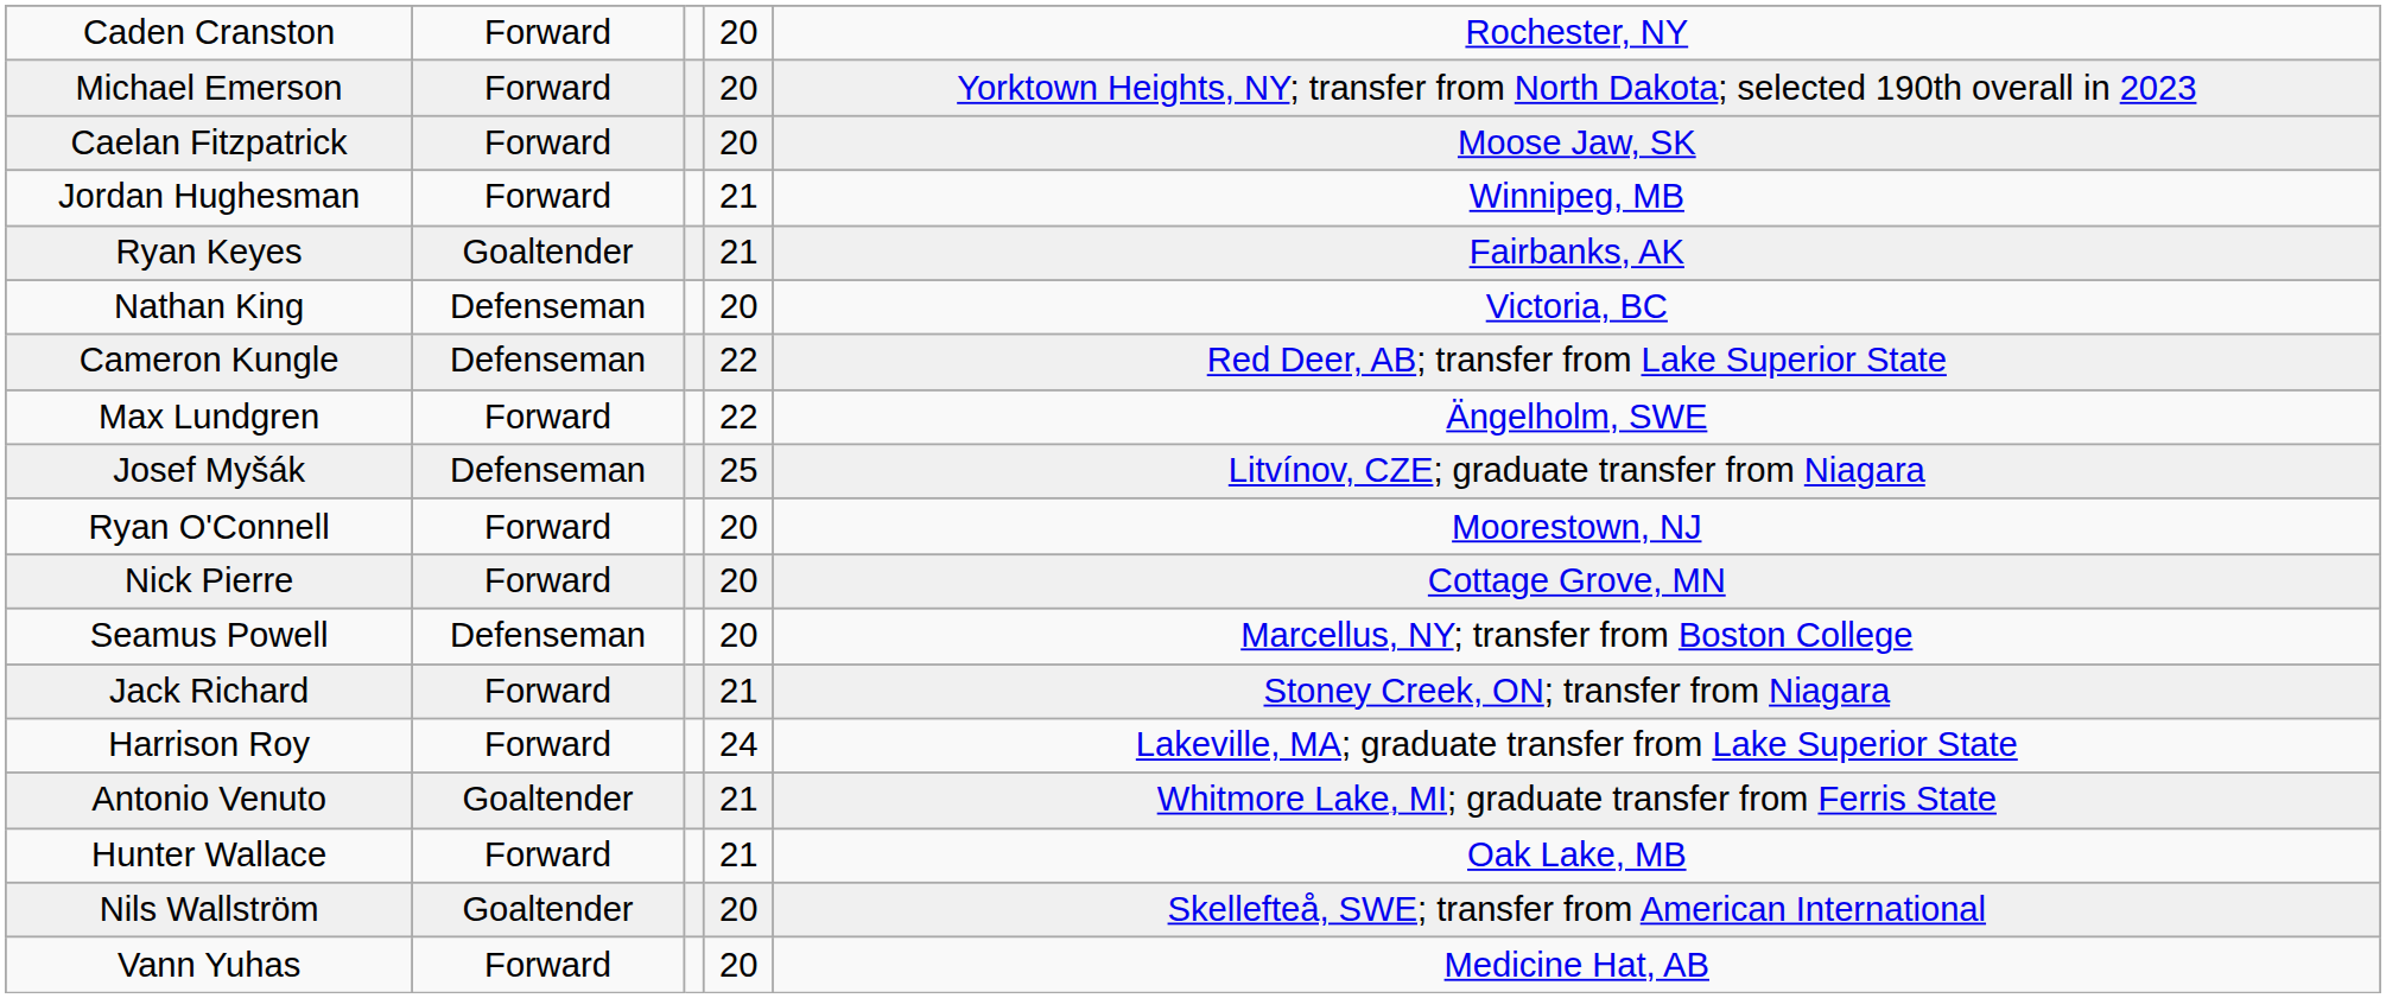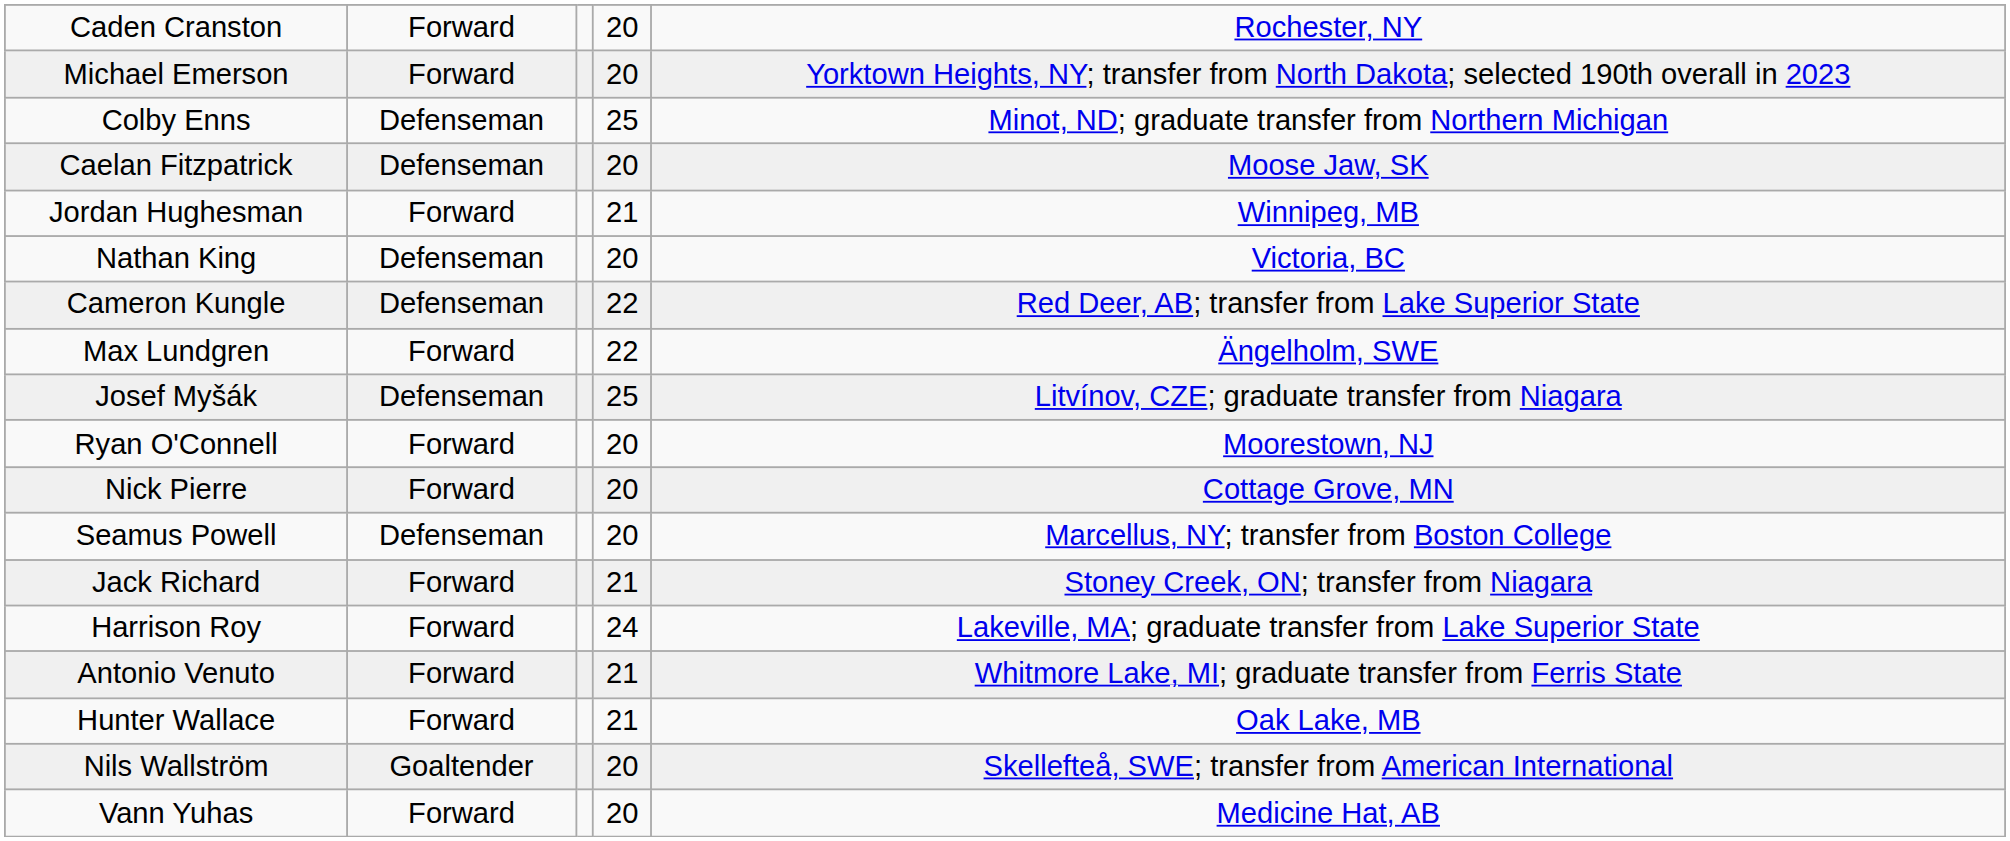+ row: Colby Enns | Defenseman | 25 | Minot, ND; graduate transfer from Northern Michigan
Caelan Fitzpatrick | column 2: Forward -> Defenseman
- row: Ryan Keyes | Goaltender | 21 | Fairbanks, AK
Antonio Venuto | column 2: Goaltender -> Forward
